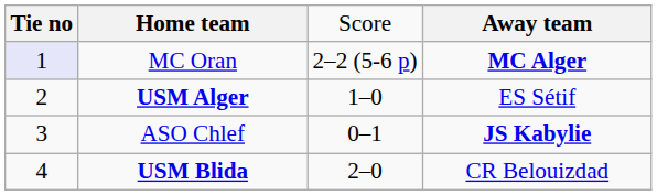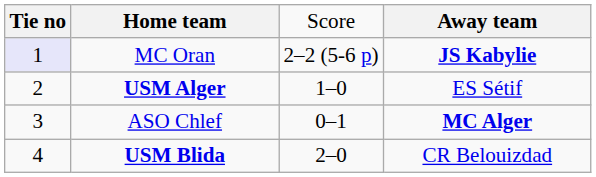MC Oran | column 4: MC Alger -> JS Kabylie
ASO Chlef | column 4: JS Kabylie -> MC Alger
